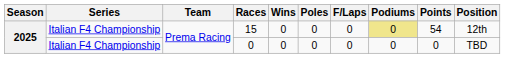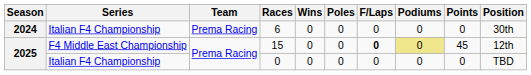+ row: 2024 | Italian F4 Championship | Prema Racing | 6 | 0 | 0 | 0 | 0 | 0 | 30th
15 | Series: Italian F4 Championship -> F4 Middle East Championship
15 | F/Laps: normal -> bold
15 | Points: 54 -> 45
